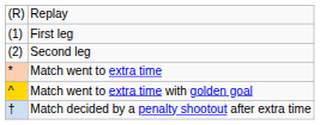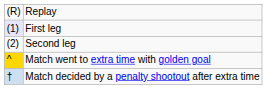First leg | column 1: no background -> lavender background
- row: * | Match went to extra time
